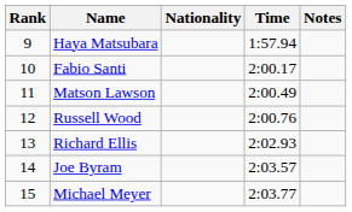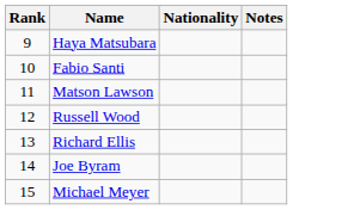- column: Time | 1:57.94 | 2:00.17 | 2:00.49 | 2:00.76 | 2:02.93 | 2:03.57 | 2:03.77
